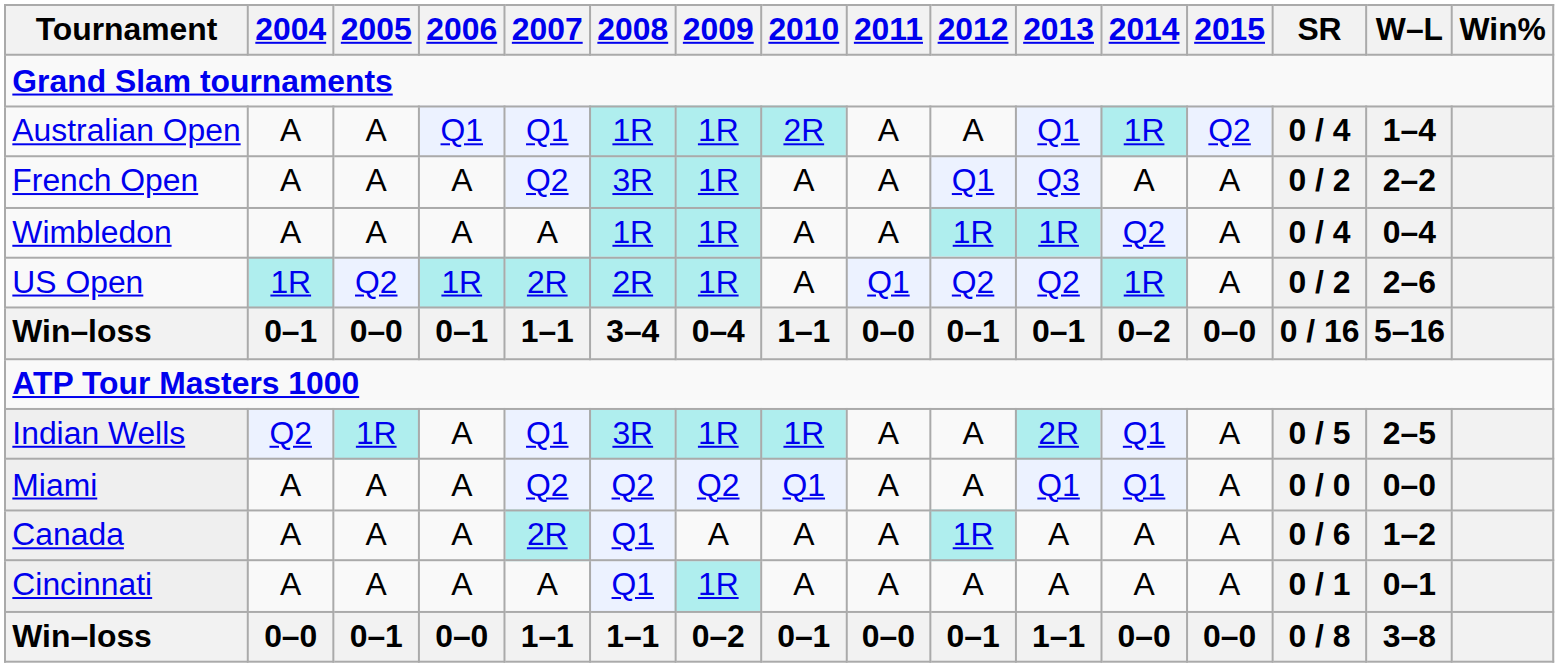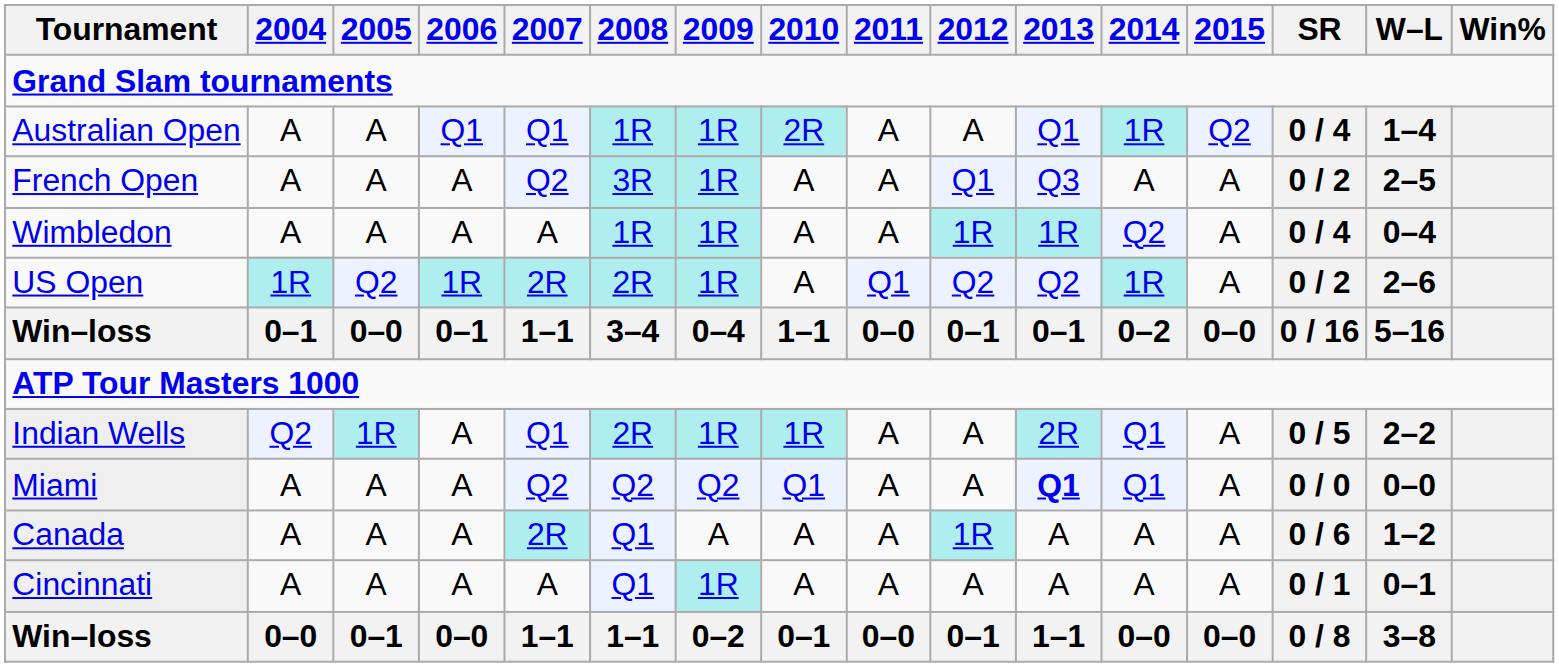French Open | W–L: 2–2 -> 2–5
Indian Wells | 2008: 3R -> 2R
Indian Wells | W–L: 2–5 -> 2–2
Miami | 2013: normal -> bold
